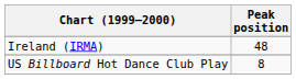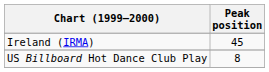Ireland (IRMA) | Peak position: 48 -> 45
